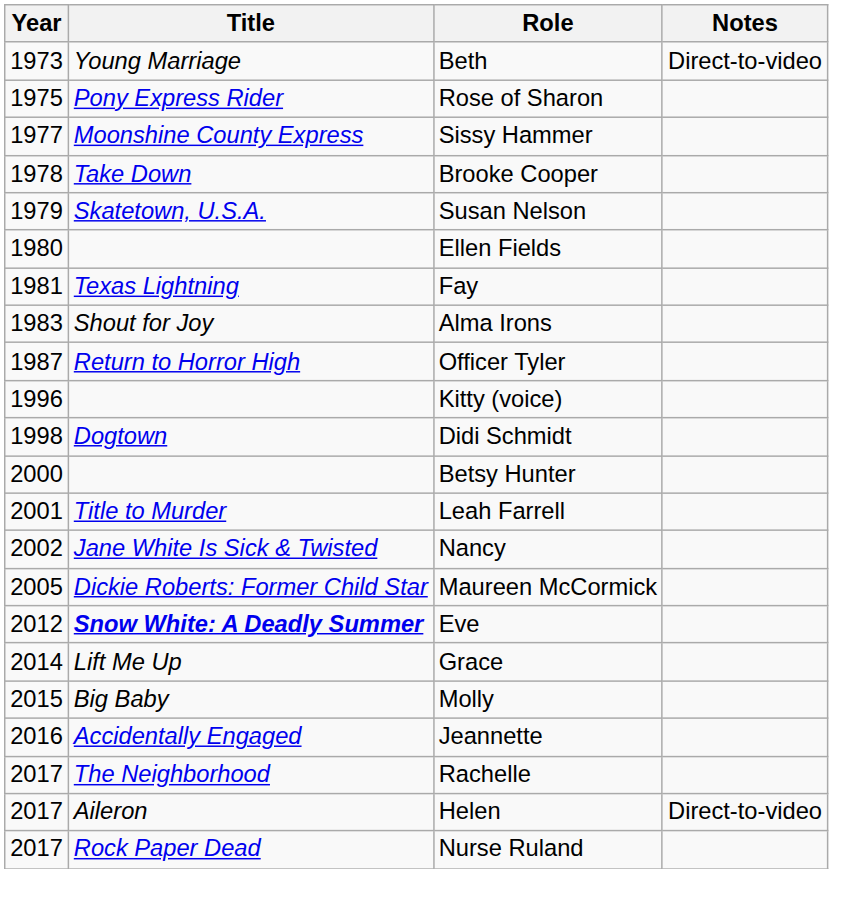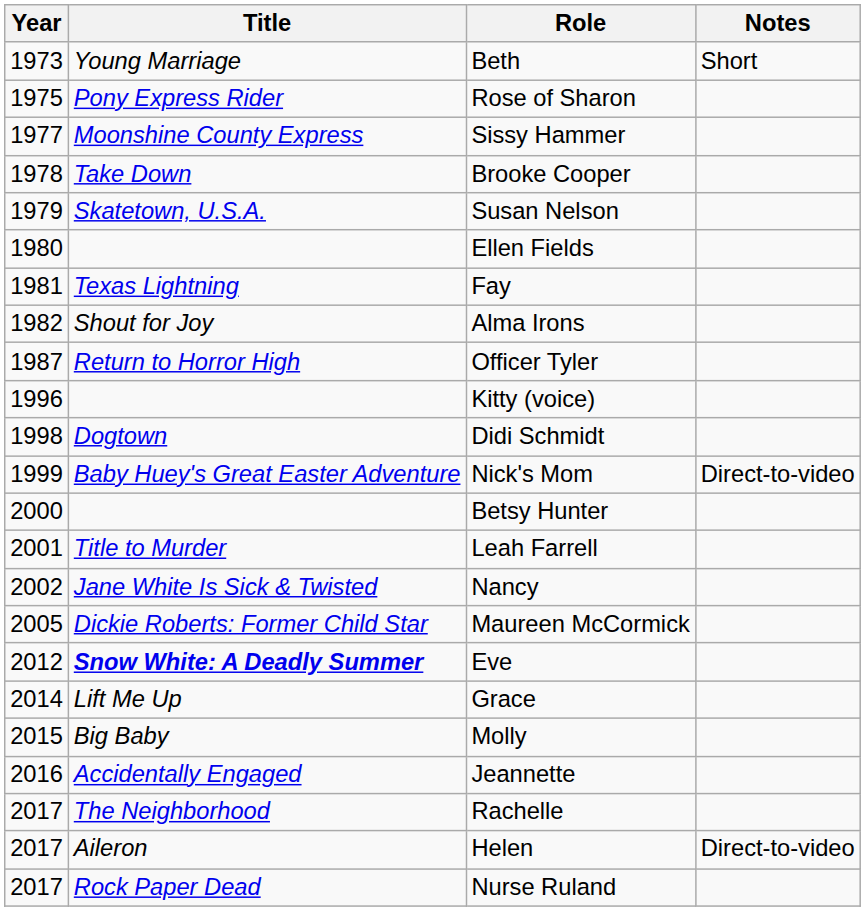Beth | Notes: Direct-to-video -> Short
Alma Irons | Year: 1983 -> 1982
+ row: 1999 | Baby Huey's Great Easter Adventure | Nick's Mom | Direct-to-video
